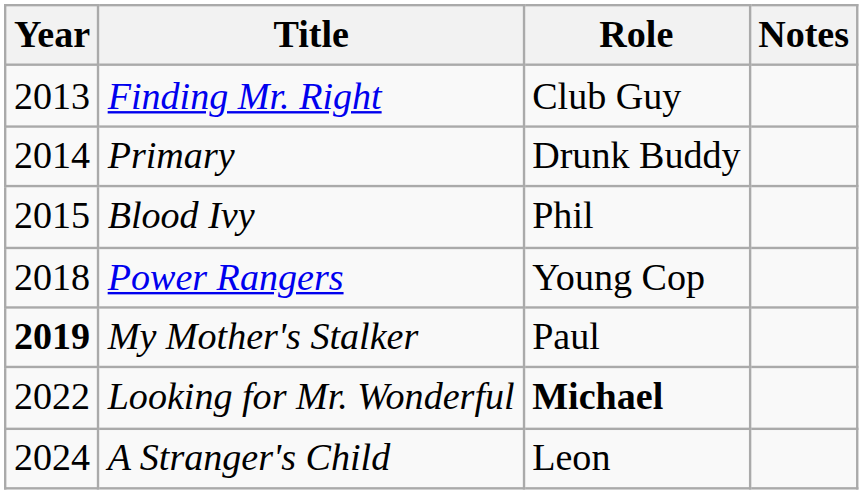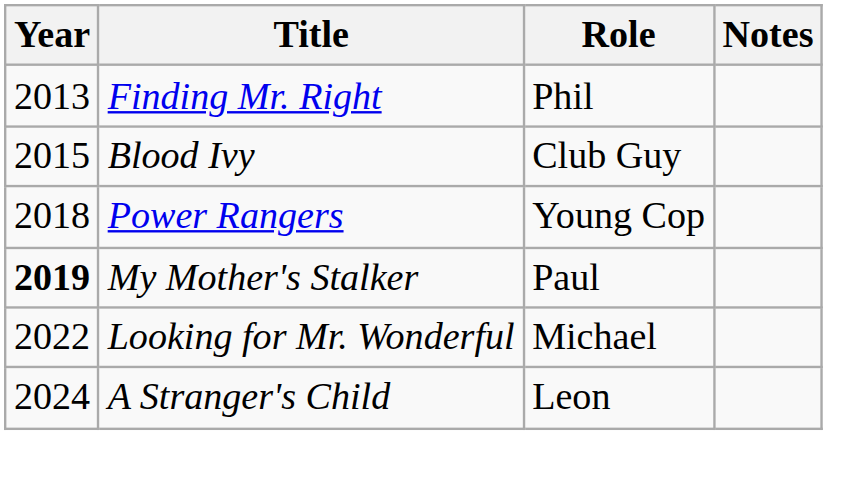Finding Mr. Right | Role: Club Guy -> Phil
- row: 2014 | Primary | Drunk Buddy
Blood Ivy | Role: Phil -> Club Guy
Looking for Mr. Wonderful | Role: bold -> normal
